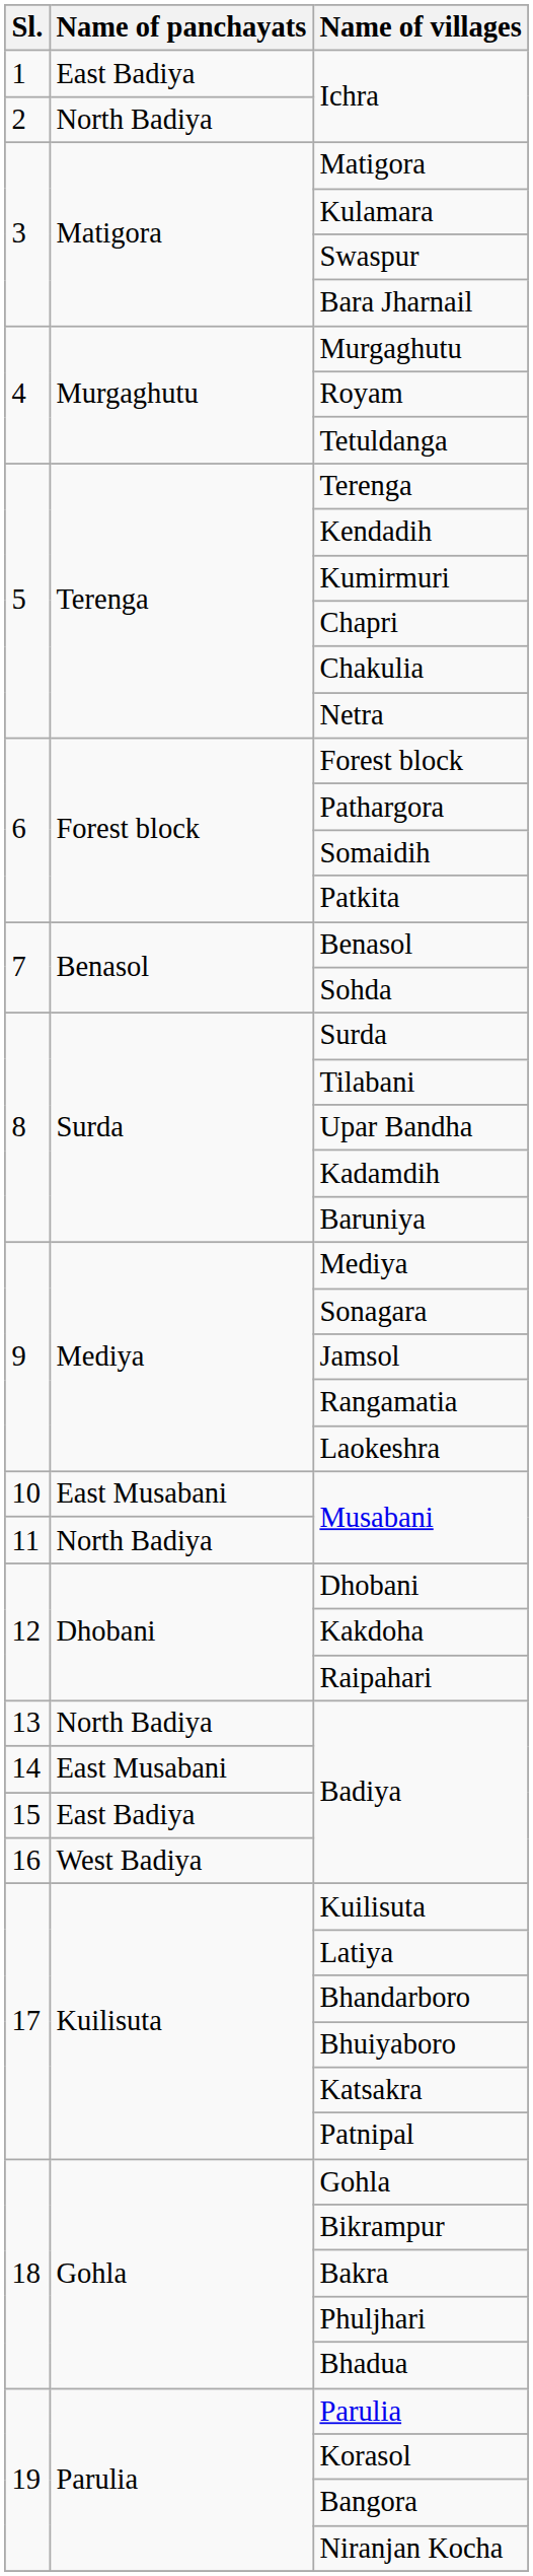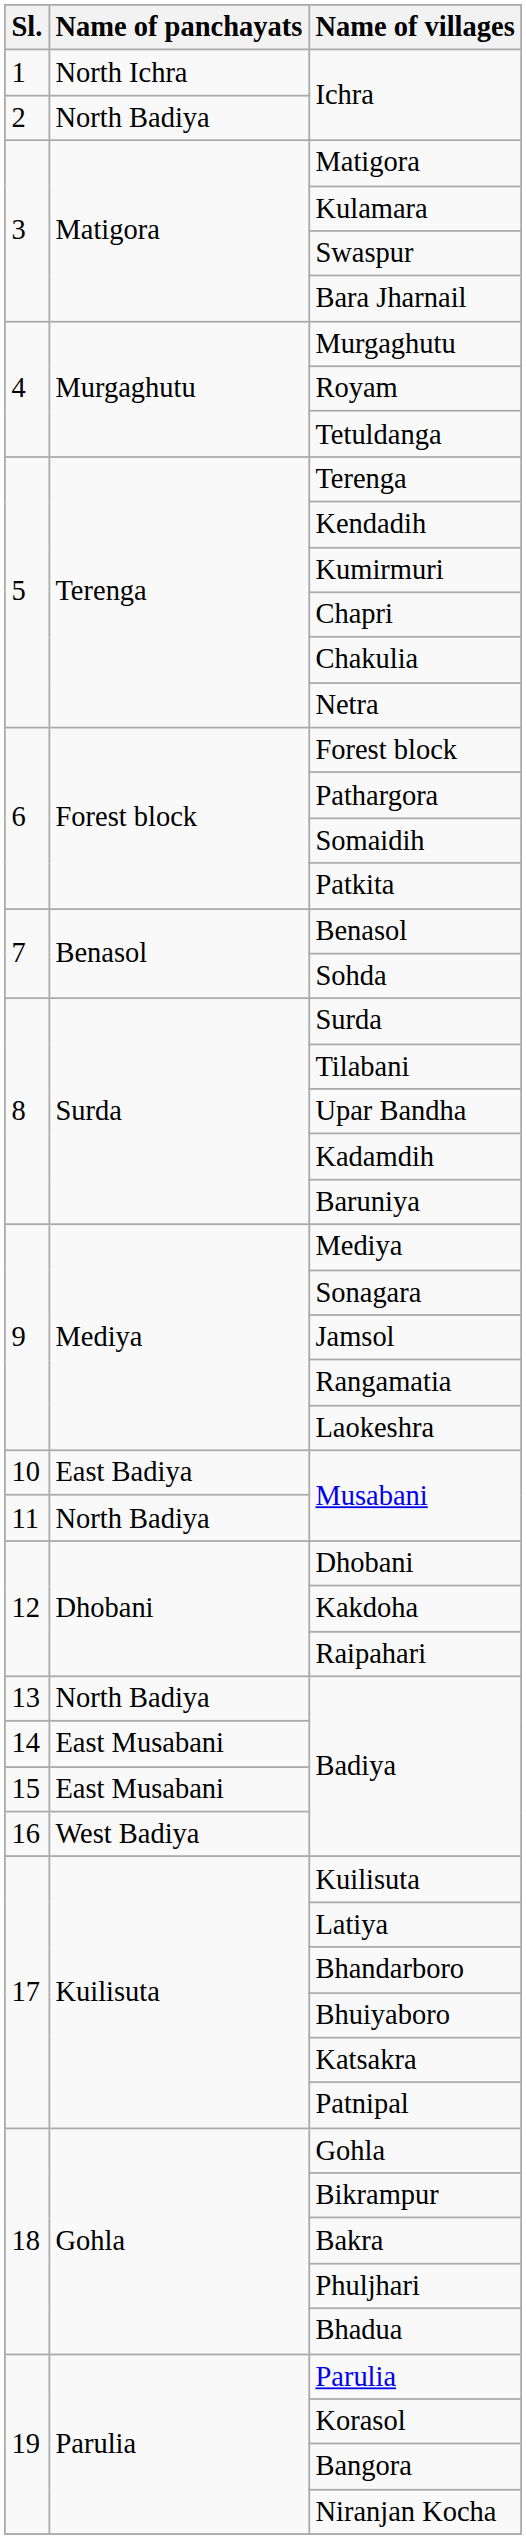1 / Ichra | Name of panchayats: East Badiya -> North Ichra
10 / Musabani | Name of panchayats: East Musabani -> East Badiya
15 / Badiya | Name of panchayats: East Badiya -> East Musabani
